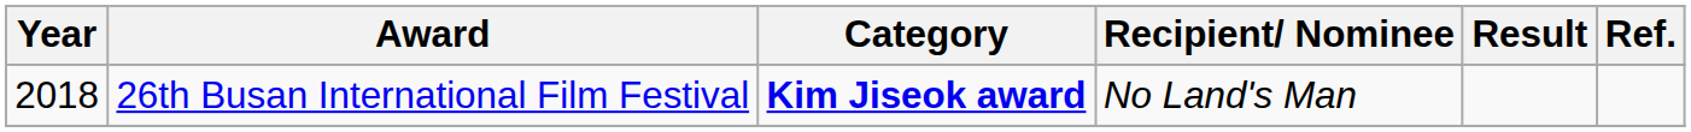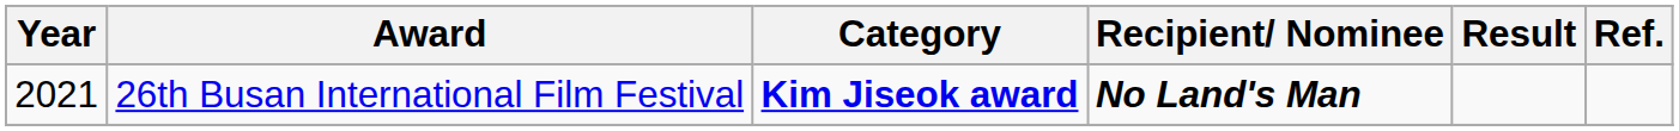26th Busan International Film Festival | Year: 2018 -> 2021
26th Busan International Film Festival | Recipient/ Nominee: normal -> bold
